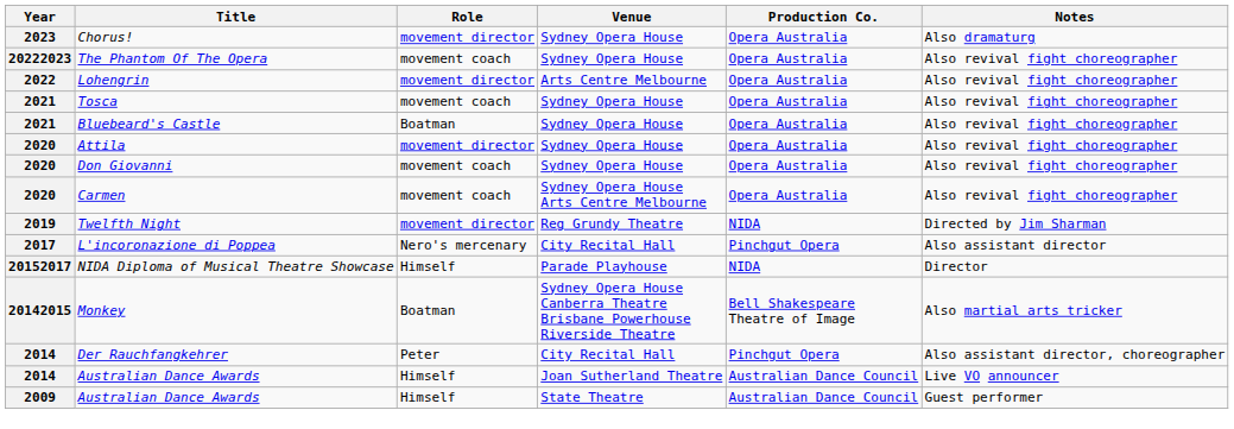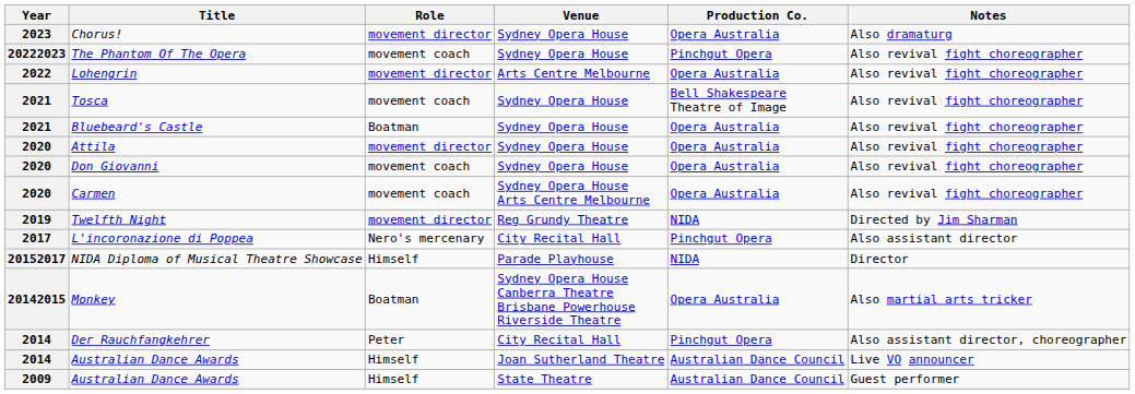The Phantom Of The Opera | Production Co.: Opera Australia -> Pinchgut Opera
Tosca | Production Co.: Opera Australia -> Bell Shakespeare Theatre of Image
Monkey | Production Co.: Bell Shakespeare Theatre of Image -> Opera Australia
